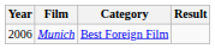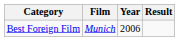columns swapped: Year <-> Category
